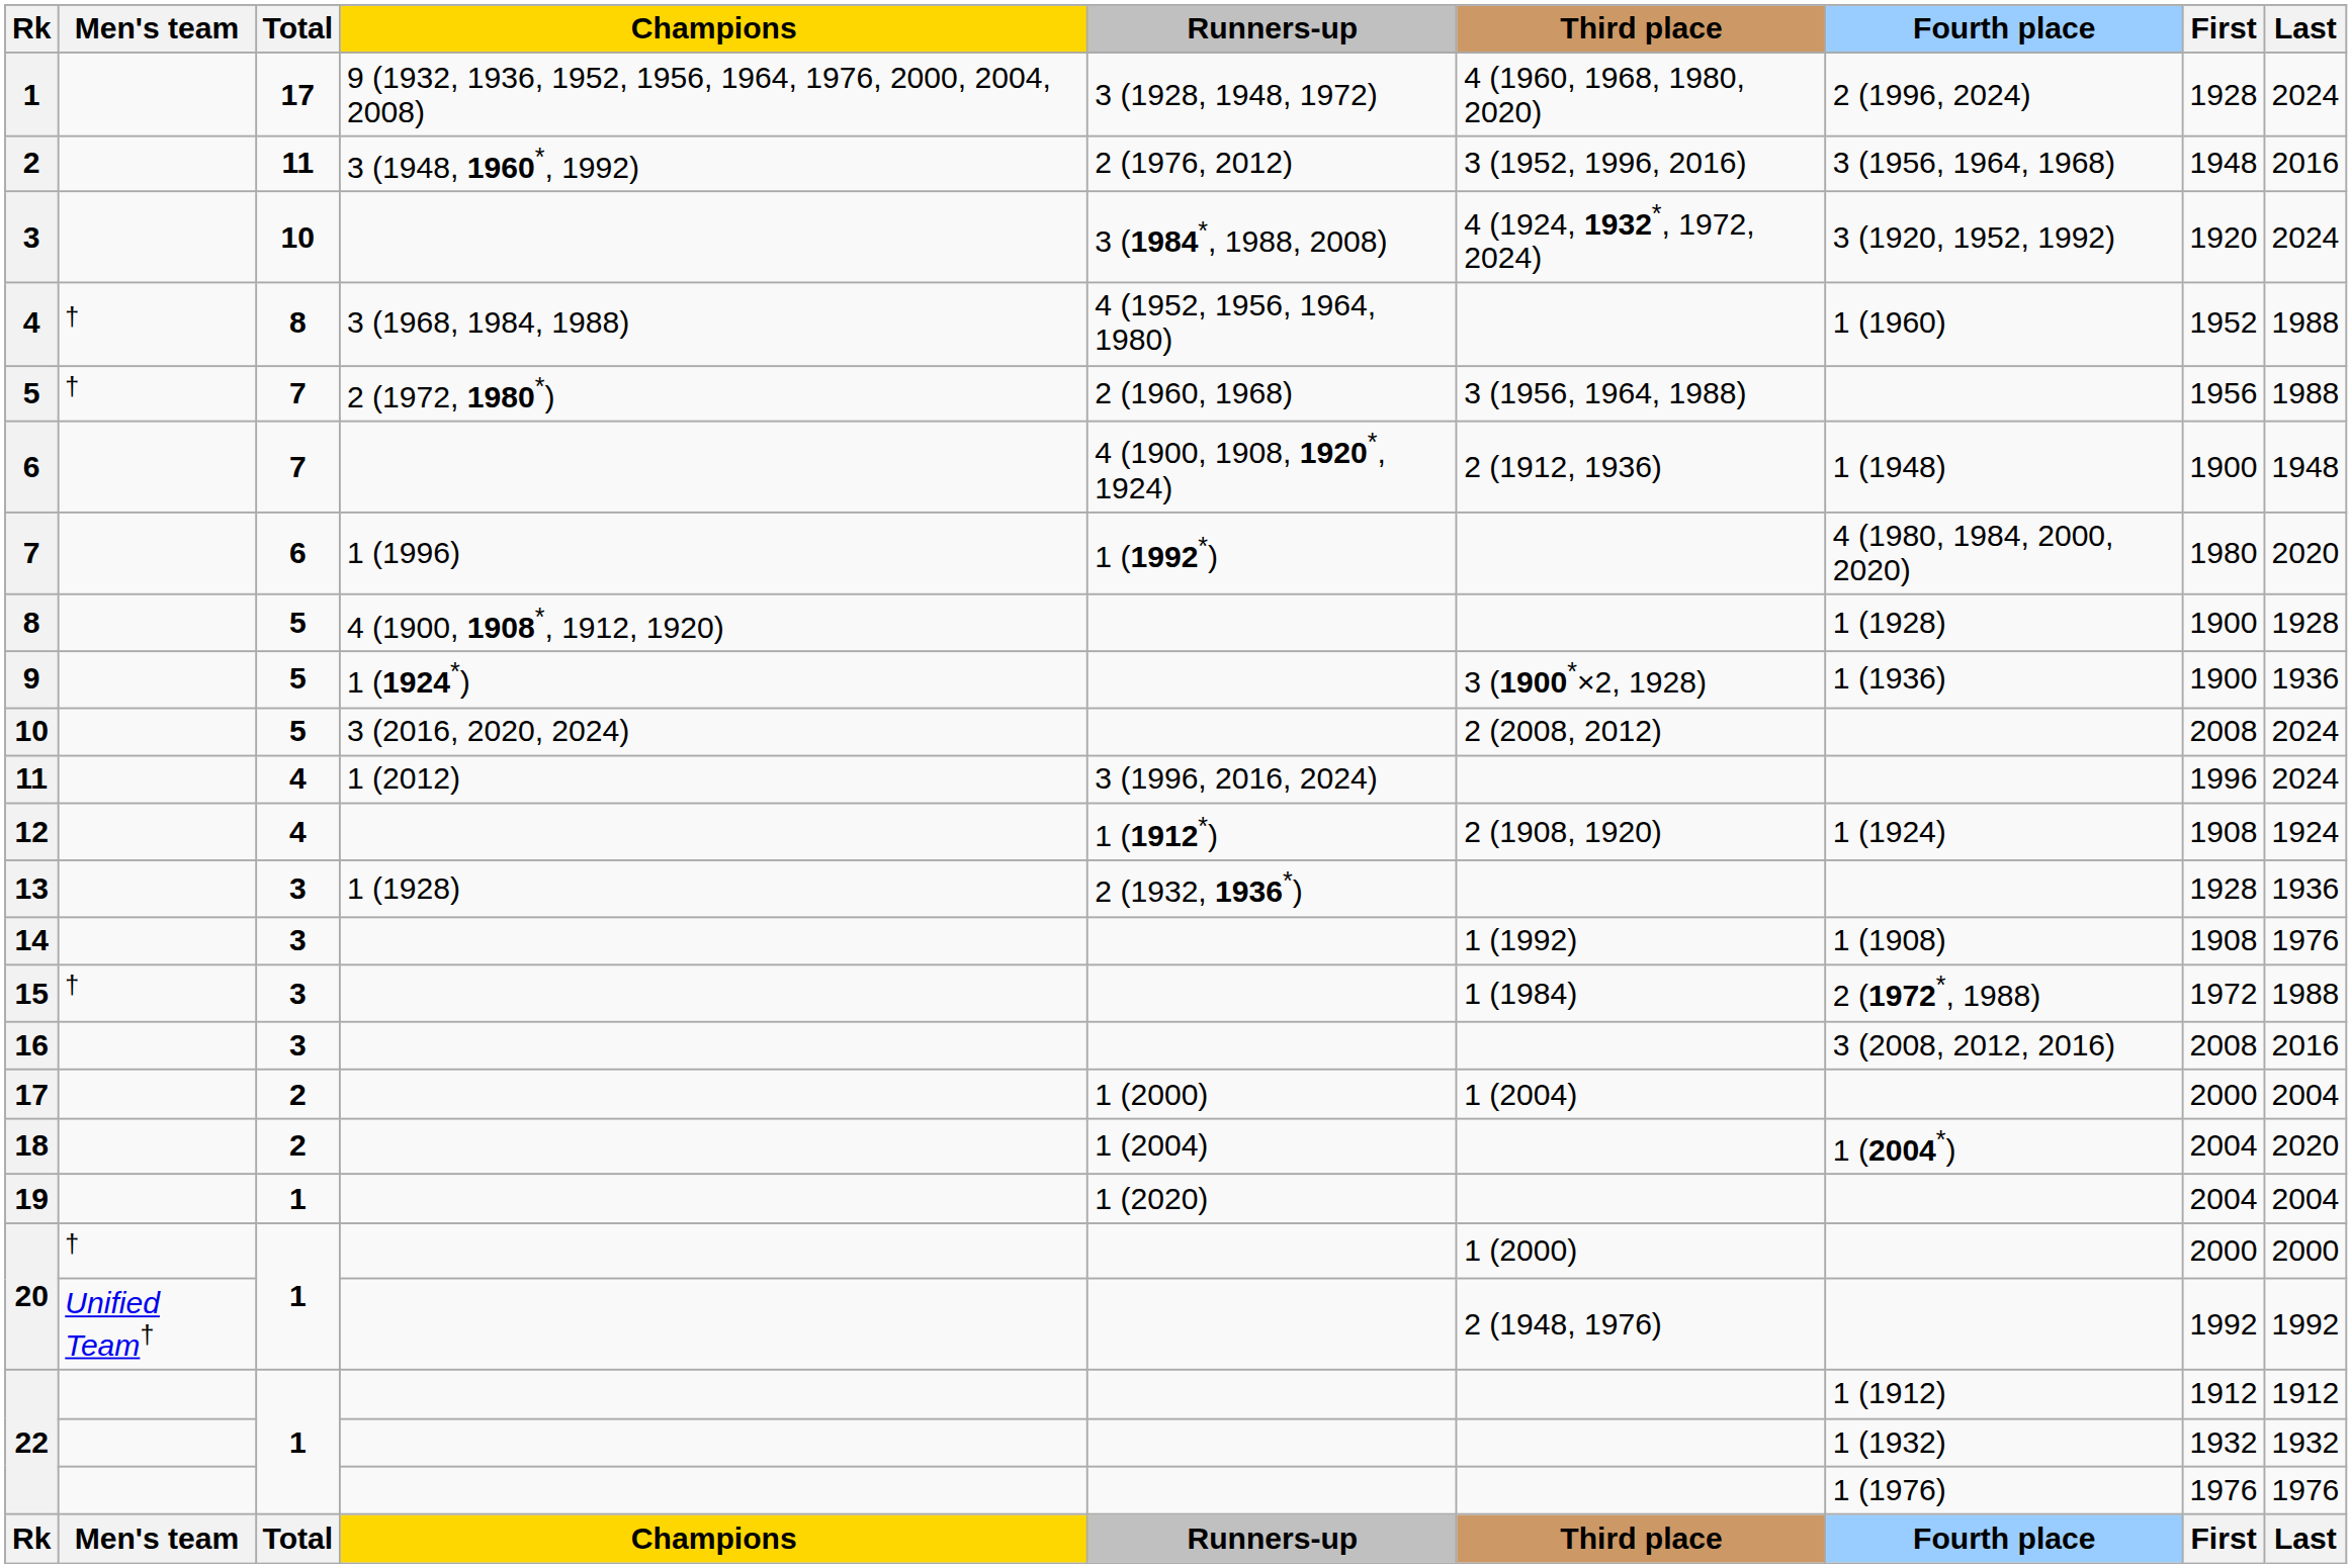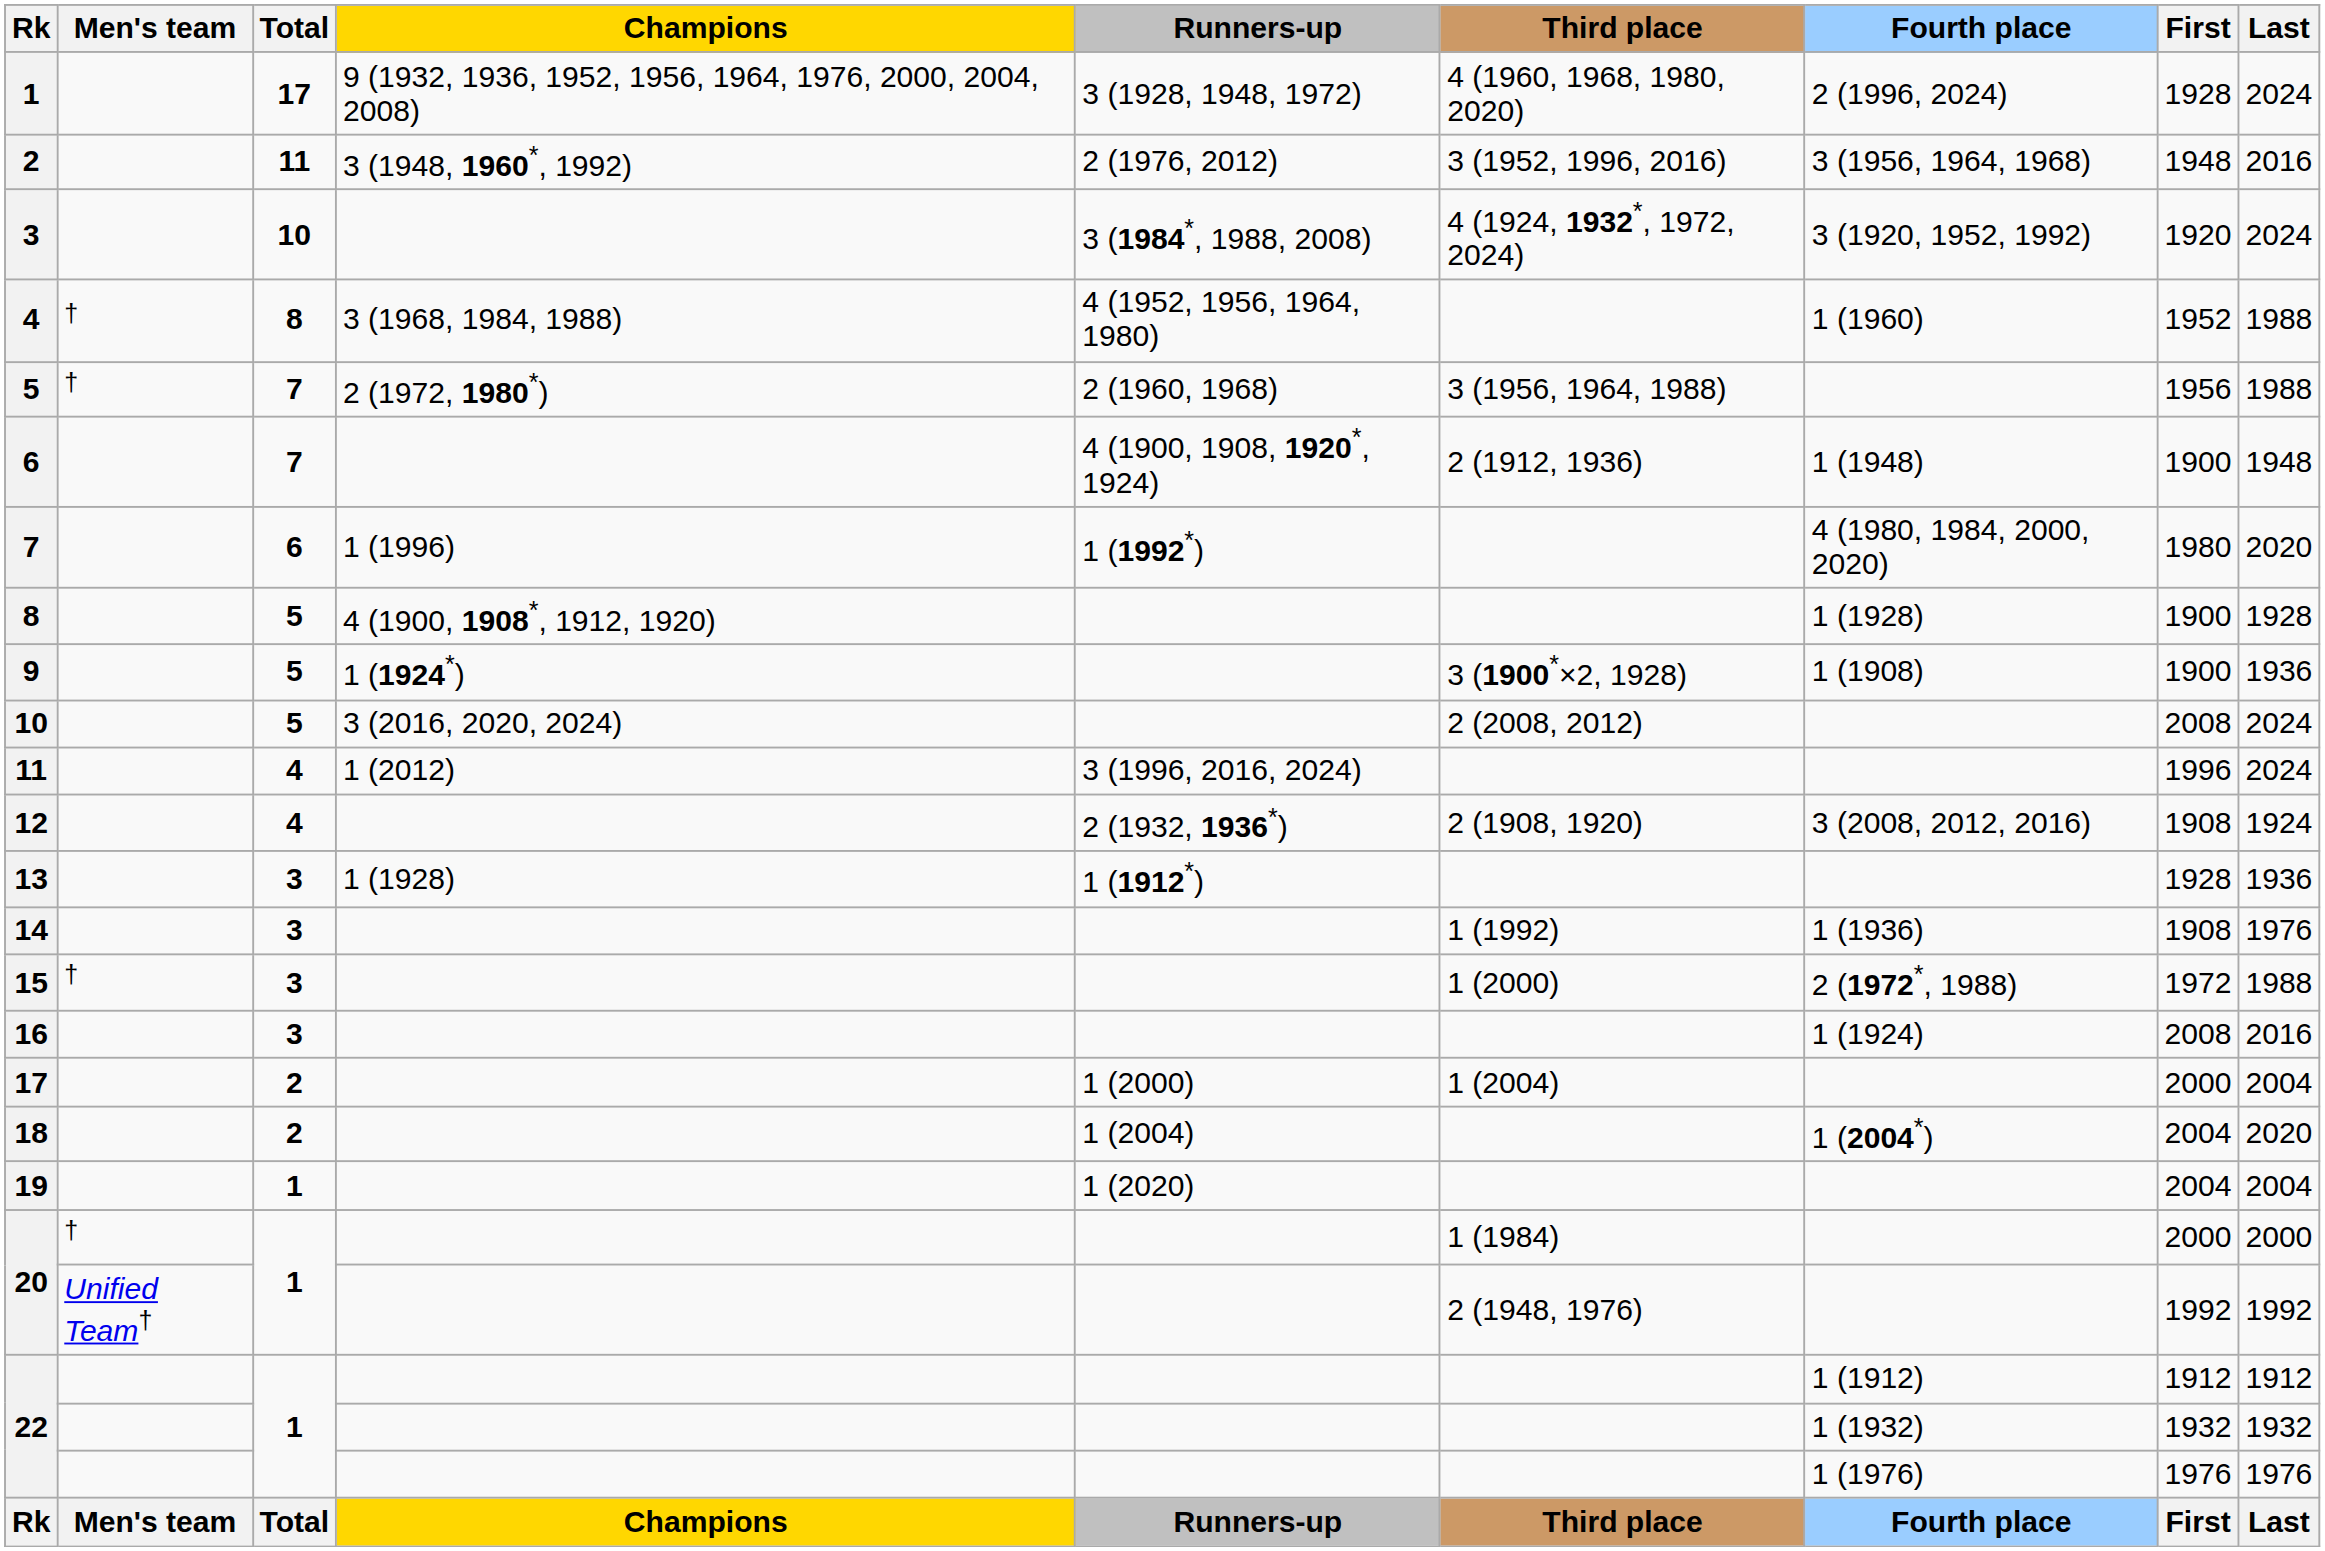9 | Fourth place: 1 (1936) -> 1 (1908)
12 | Runners-up: 1 (1912*) -> 2 (1932, 1936*)
12 | Fourth place: 1 (1924) -> 3 (2008, 2012, 2016)
13 | Runners-up: 2 (1932, 1936*) -> 1 (1912*)
14 | Fourth place: 1 (1908) -> 1 (1936)
15 | Third place: 1 (1984) -> 1 (2000)
16 | Fourth place: 3 (2008, 2012, 2016) -> 1 (1924)
20 / † | Third place: 1 (2000) -> 1 (1984)
